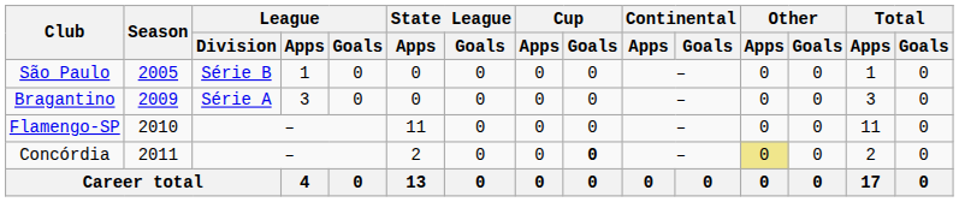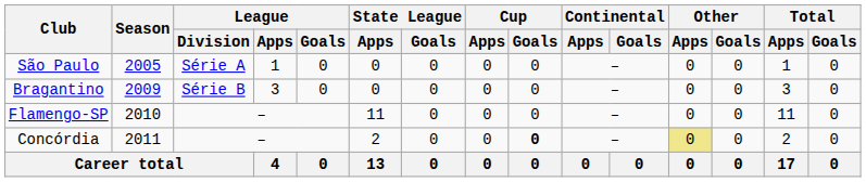São Paulo | League / Division: Série B -> Série A
Bragantino | League / Division: Série A -> Série B
